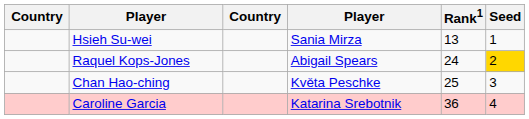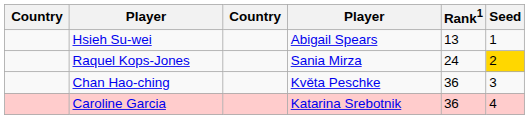Hsieh Su-wei | column 4: Sania Mirza -> Abigail Spears
Raquel Kops-Jones | column 4: Abigail Spears -> Sania Mirza
Chan Hao-ching | Rank1: 25 -> 36
